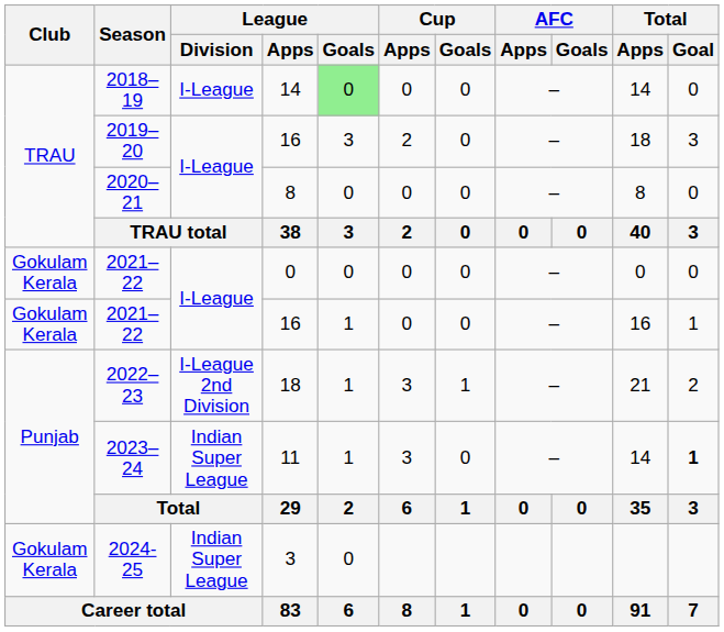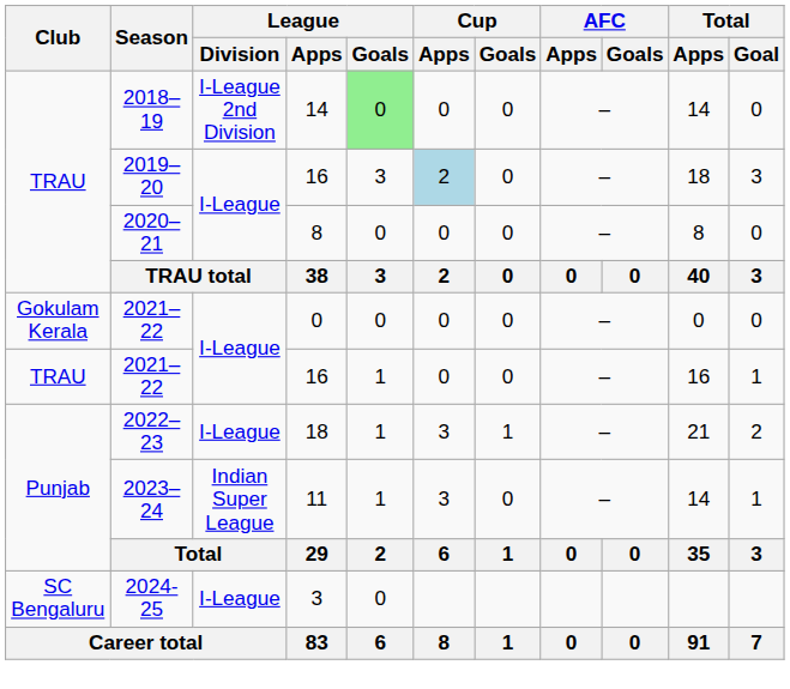2018–19 | League / Division: I-League -> I-League 2nd Division
2019–20 | Cup / Apps: no background -> lightblue background
2021–22 / 16 | Club: Gokulam Kerala -> TRAU
2022–23 | League / Division: I-League 2nd Division -> I-League
2023–24 | Total / Goal: bold -> normal
2024-25 | Club: Gokulam Kerala -> SC Bengaluru
2024-25 | League / Division: Indian Super League -> I-League
